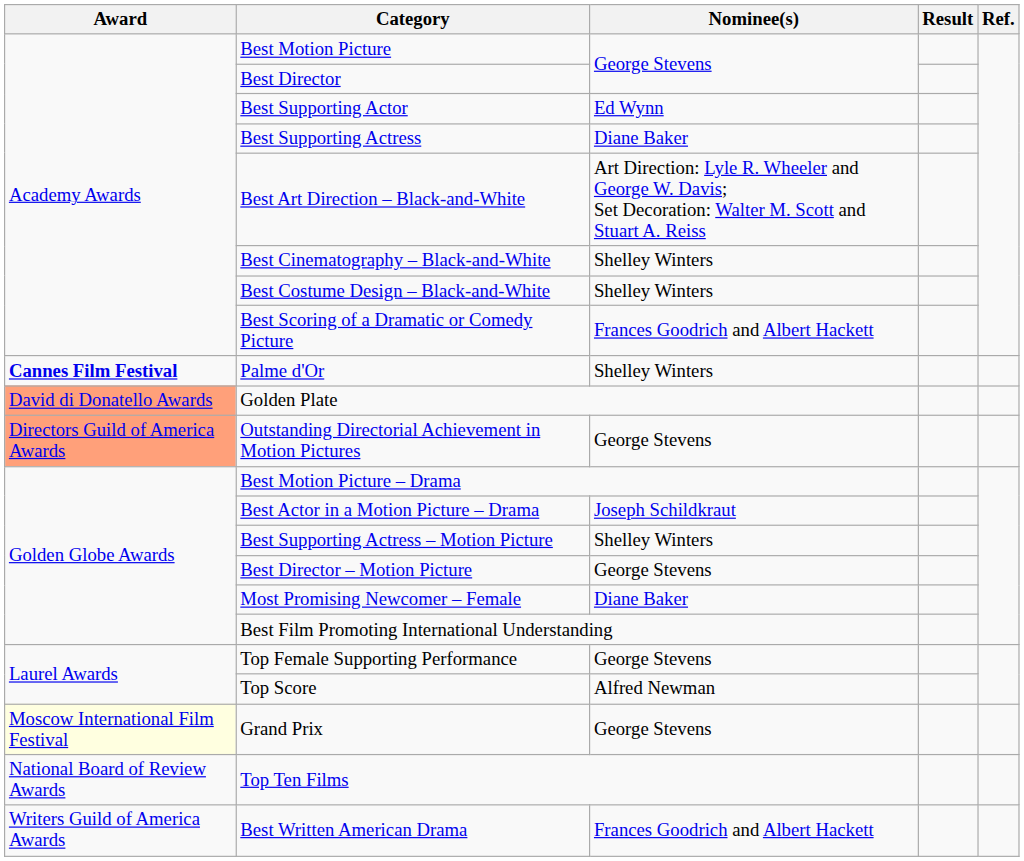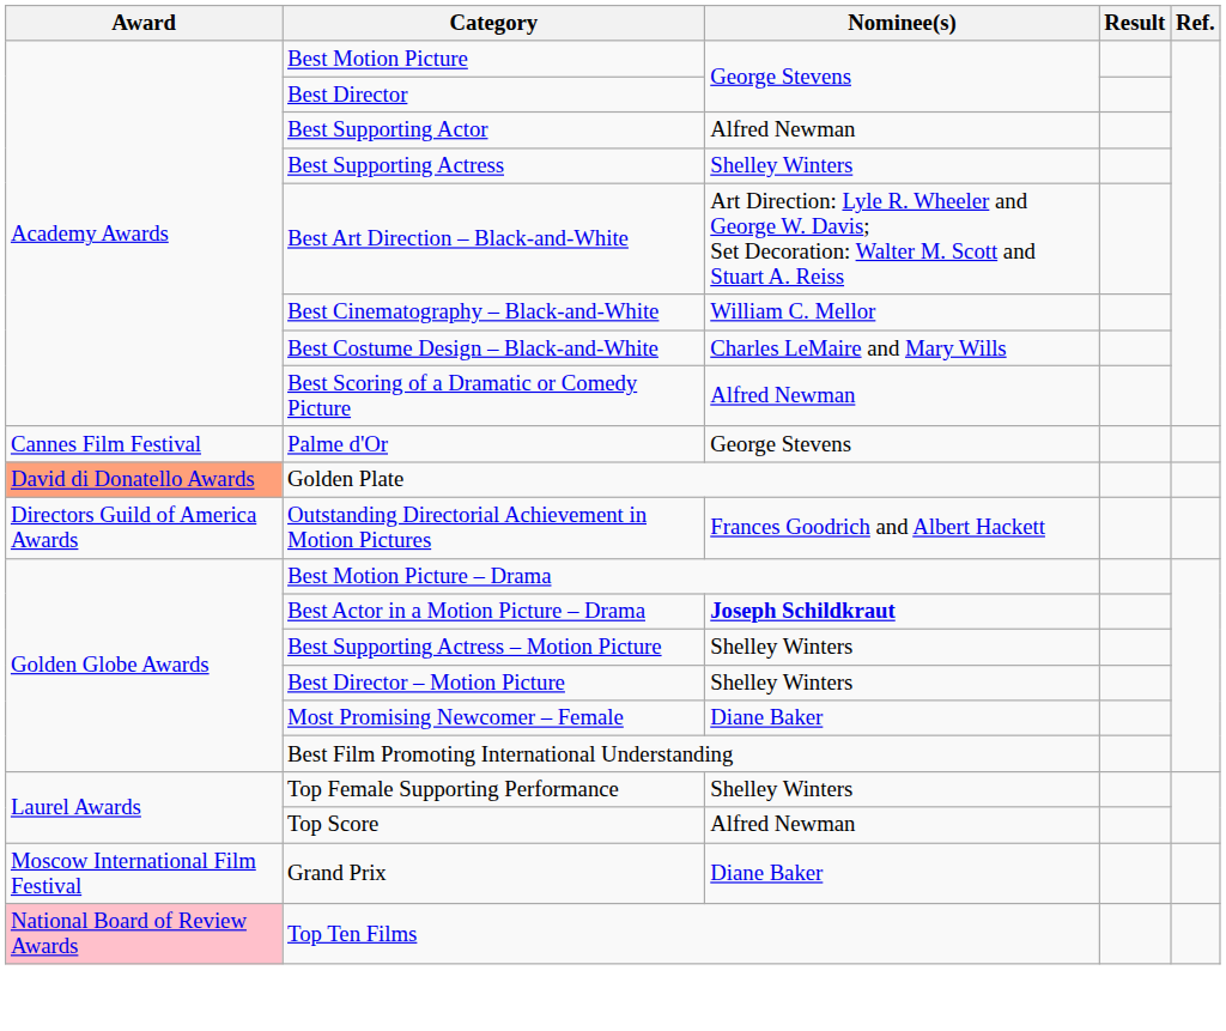Best Supporting Actor | Nominee(s): Ed Wynn -> Alfred Newman
Best Supporting Actress | Nominee(s): Diane Baker -> Shelley Winters
Best Cinematography – Black-and-White | Nominee(s): Shelley Winters -> William C. Mellor
Best Costume Design – Black-and-White | Nominee(s): Shelley Winters -> Charles LeMaire and Mary Wills
Best Scoring of a Dramatic or Comedy Picture | Nominee(s): Frances Goodrich and Albert Hackett -> Alfred Newman
Palme d'Or | Award: bold -> normal
Palme d'Or | Nominee(s): Shelley Winters -> George Stevens
Outstanding Directorial Achievement in Motion Pictures | Award: lightsalmon background -> no background
Outstanding Directorial Achievement in Motion Pictures | Nominee(s): George Stevens -> Frances Goodrich and Albert Hackett
Best Actor in a Motion Picture – Drama | Nominee(s): normal -> bold
Best Director – Motion Picture | Nominee(s): George Stevens -> Shelley Winters
Top Female Supporting Performance | Nominee(s): George Stevens -> Shelley Winters
Grand Prix | Award: lightyellow background -> no background
Grand Prix | Nominee(s): George Stevens -> Diane Baker
Top Ten Films | Award: no background -> pink background
- row: Writers Guild of America Awards | Best Written American Drama | Frances Goodrich and Albert Hackett
